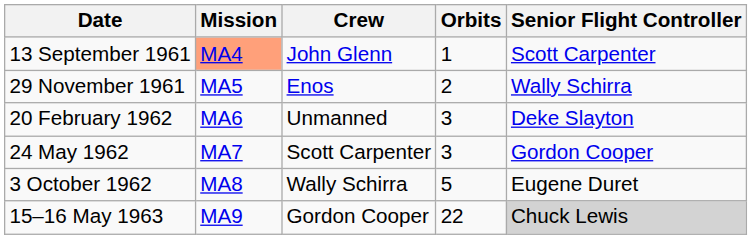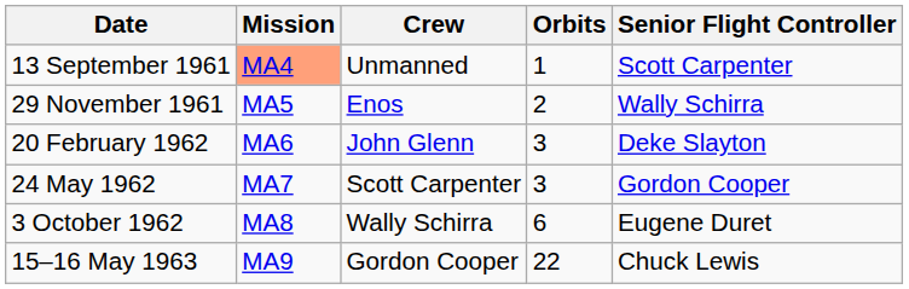13 September 1961 | Crew: John Glenn -> Unmanned
20 February 1962 | Crew: Unmanned -> John Glenn
3 October 1962 | Orbits: 5 -> 6
15–16 May 1963 | Senior Flight Controller: lightgrey background -> no background
